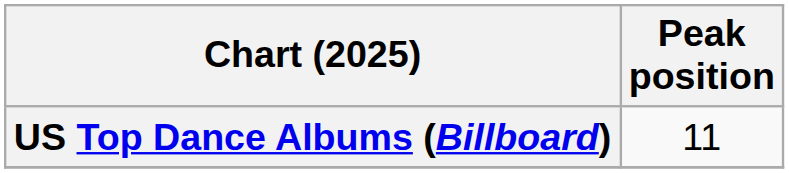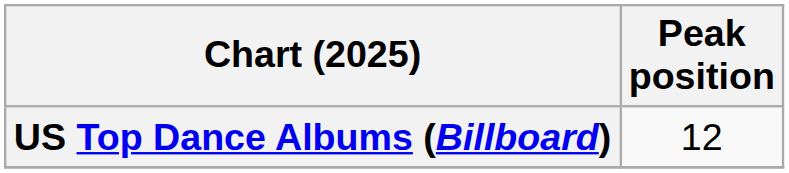US Top Dance Albums (Billboard) | Peak position: 11 -> 12
